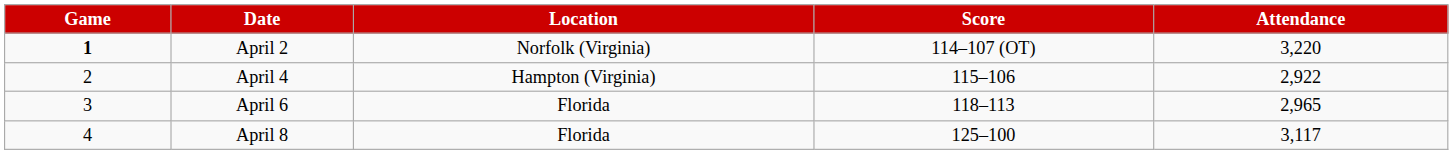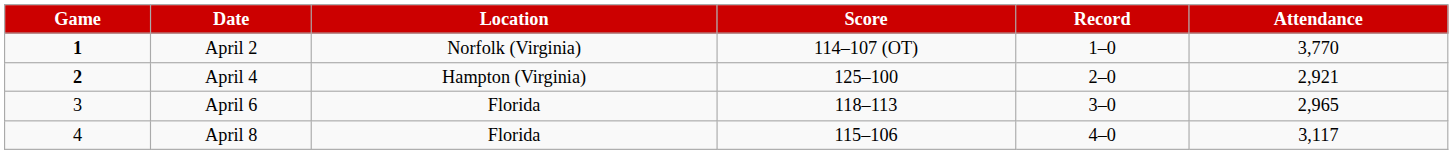+ column: Record | 1–0 | 2–0 | 3–0 | 4–0
April 2 | Attendance: 3,220 -> 3,770
April 4 | Game: normal -> bold
April 4 | Score: 115–106 -> 125–100
April 4 | Attendance: 2,922 -> 2,921
April 8 | Score: 125–100 -> 115–106
